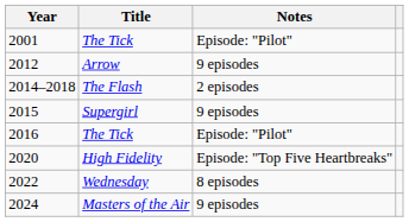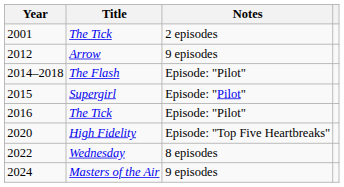2001 | Notes: Episode: "Pilot" -> 2 episodes
2014–2018 | Notes: 2 episodes -> Episode: "Pilot"
2015 | Notes: 9 episodes -> Episode: "Pilot"
